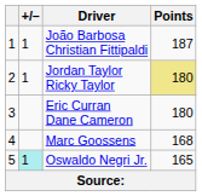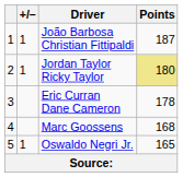Eric Curran Dane Cameron | Points: 180 -> 178
Oswaldo Negri Jr. | +/–: paleturquoise background -> no background
